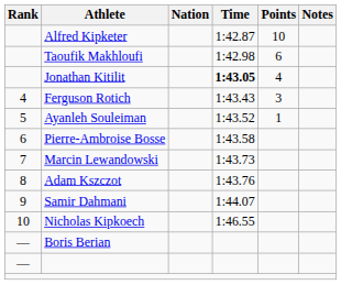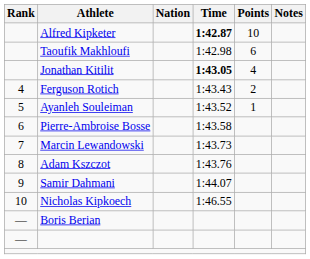Alfred Kipketer | Time: normal -> bold
Ferguson Rotich | Points: 3 -> 2
